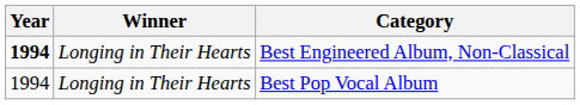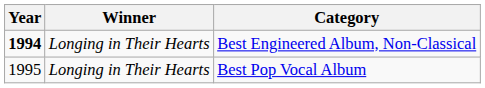Best Pop Vocal Album | Year: 1994 -> 1995
